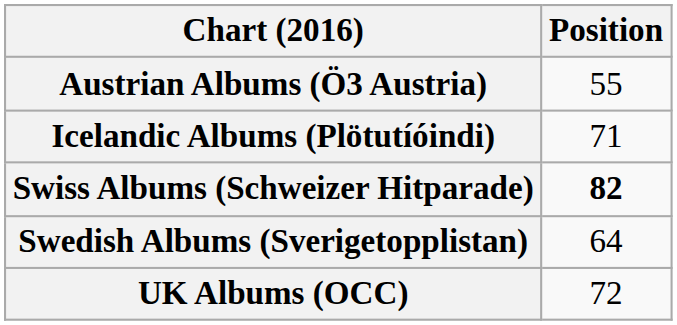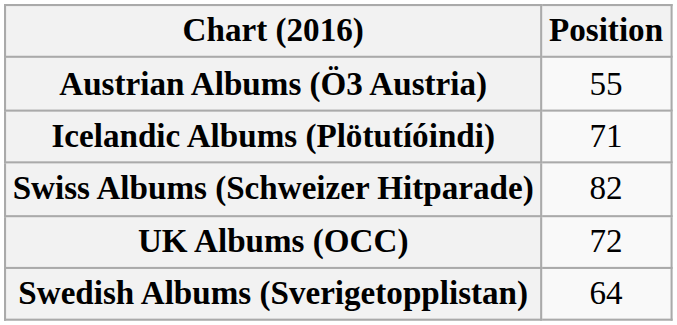Swiss Albums (Schweizer Hitparade) | Position: bold -> normal
rows swapped: Swedish Albums (Sverigetopplistan) <-> UK Albums (OCC)
